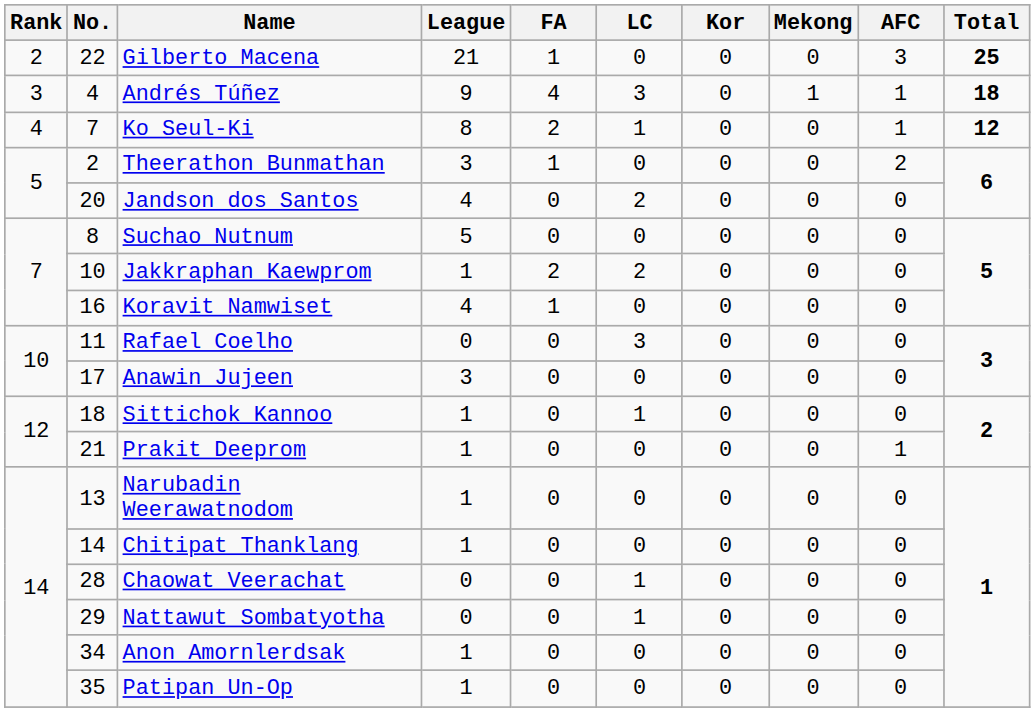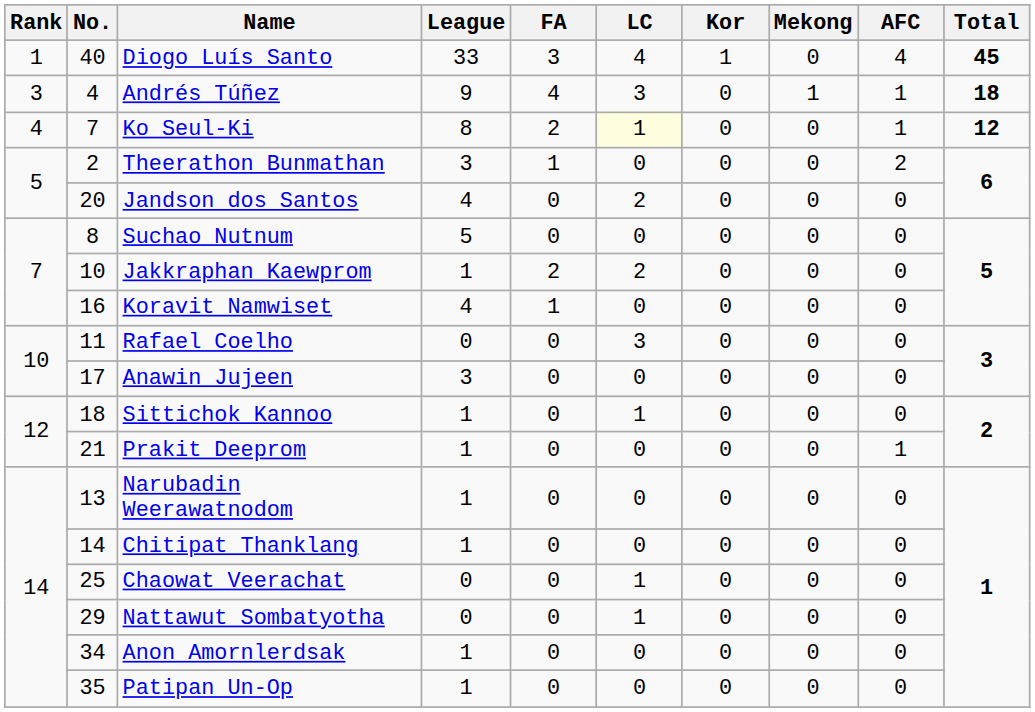+ row: 1 | 40 | Diogo Luís Santo | 33 | 3 | 4 | 1 | 0 | 4 | 45
- row: 2 | 22 | Gilberto Macena | 21 | 1 | 0 | 0 | 0 | 3 | 25
Ko Seul-Ki | LC: no background -> lightyellow background
Chaowat Veerachat | No.: 28 -> 25
